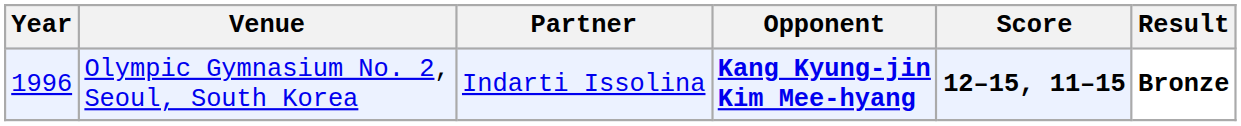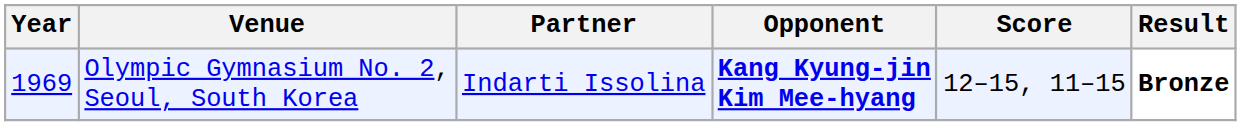Olympic Gymnasium No. 2, Seoul, South Korea | Year: 1996 -> 1969
Olympic Gymnasium No. 2, Seoul, South Korea | Score: bold -> normal
